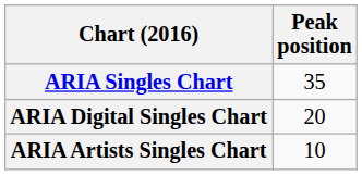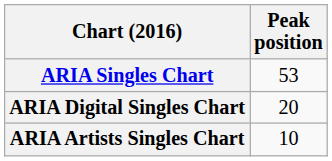ARIA Singles Chart | Peak position: 35 -> 53
